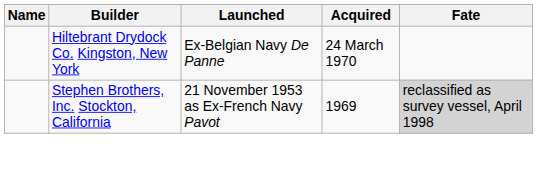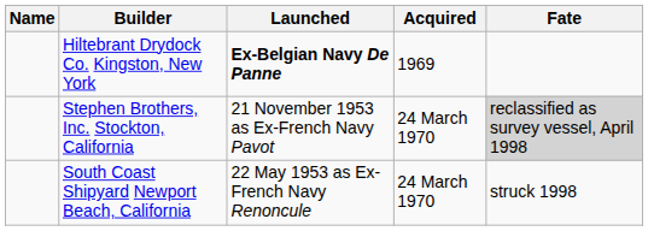Hiltebrant Drydock Co. Kingston, New York | Launched: normal -> bold
Hiltebrant Drydock Co. Kingston, New York | Acquired: 24 March 1970 -> 1969
Stephen Brothers, Inc. Stockton, California | Acquired: 1969 -> 24 March 1970
+ row: South Coast Shipyard Newport Beach, California | 22 May 1953 as Ex-French Navy Renoncule | 24 March 1970 | struck 1998
